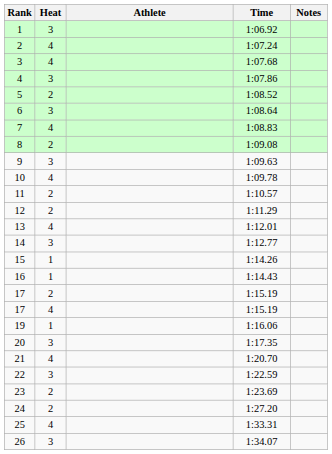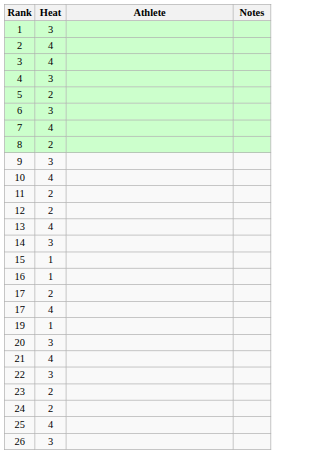- column: Time | 1:06.92 | 1:07.24 | 1:07.68 | 1:07.86 | 1:08.52 | 1:08.64 | 1:08.83 | 1:09.08 | 1:09.63 | 1:09.78 | 1:10.57 | 1:11.29 | 1:12.01 | 1:12.77 | 1:14.26 | 1:14.43 | 1:15.19 | 1:15.19 | 1:16.06 | 1:17.35 | 1:20.70 | 1:22.59 | 1:23.69 | 1:27.20 | 1:33.31 | 1:34.07
